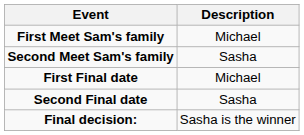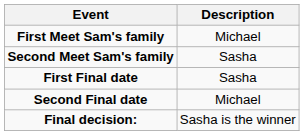First Final date | Description: Michael -> Sasha
Second Final date | Description: Sasha -> Michael
